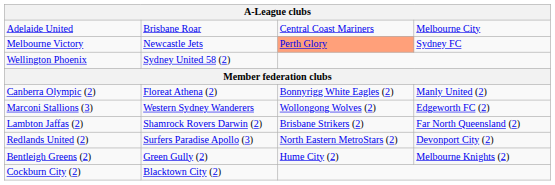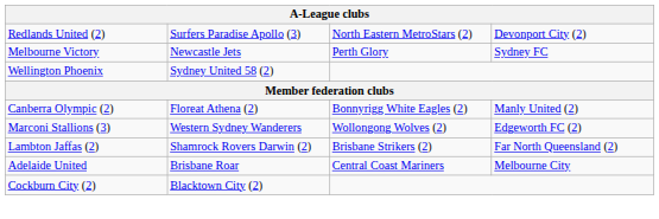rows swapped: Adelaide United <-> Redlands United (2)
Melbourne Victory | column 3: lightsalmon background -> no background
- row: Bentleigh Greens (2) | Green Gully (2) | Hume City (2) | Melbourne Knights (2)
